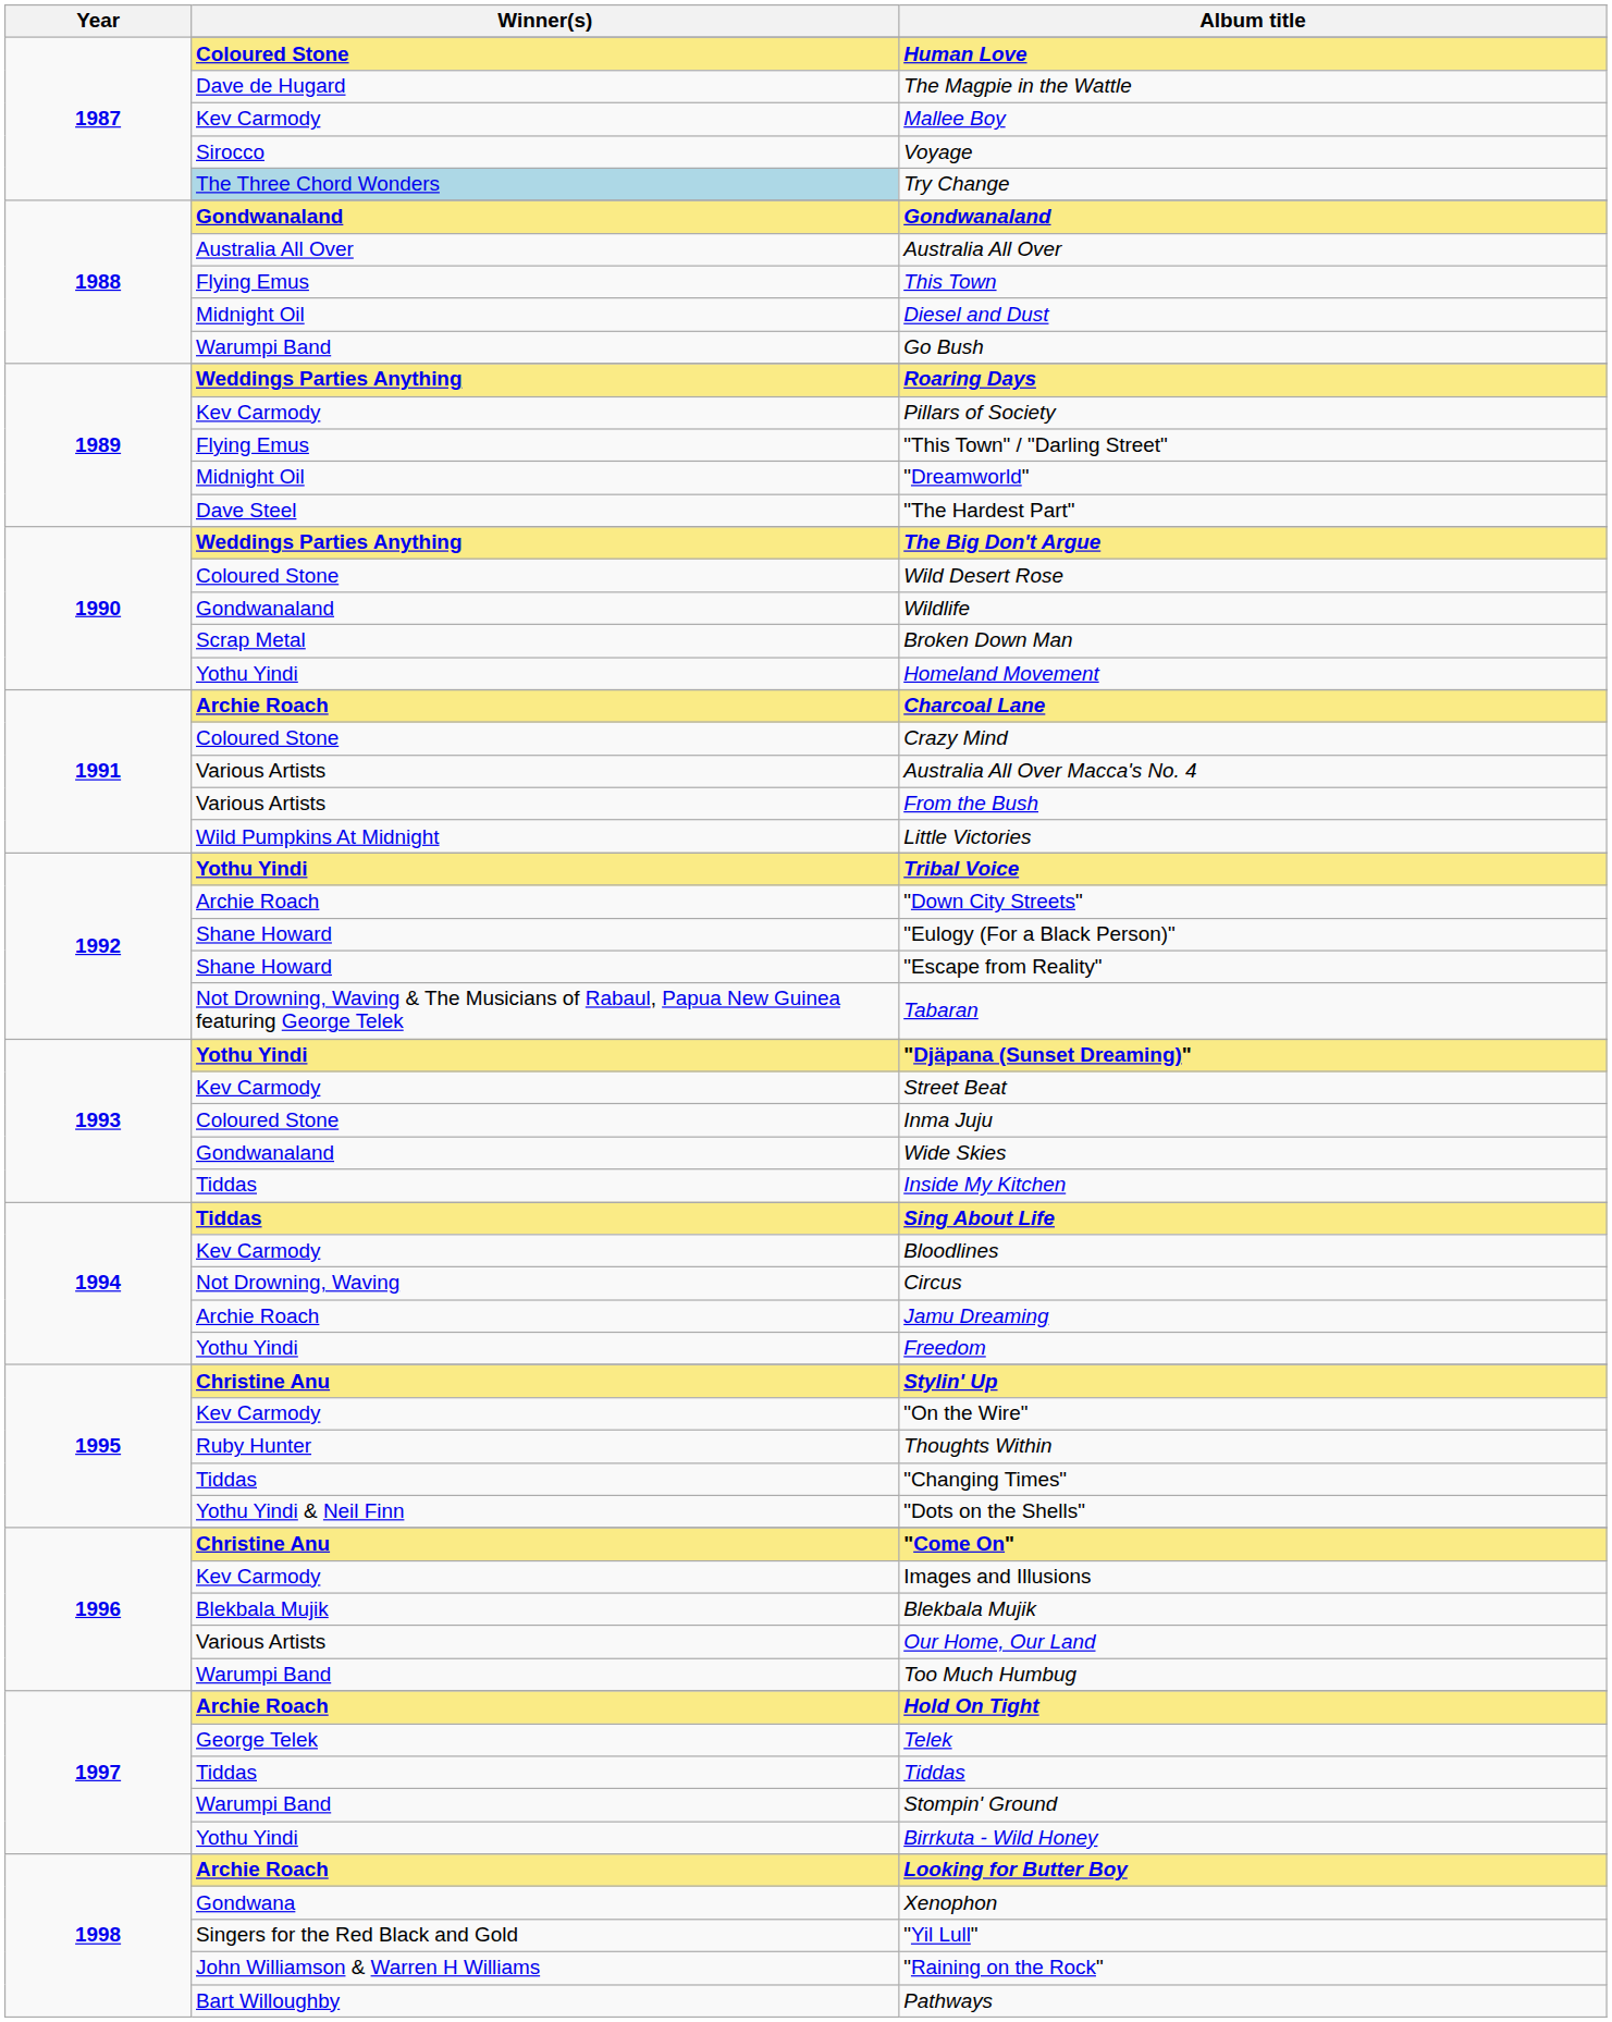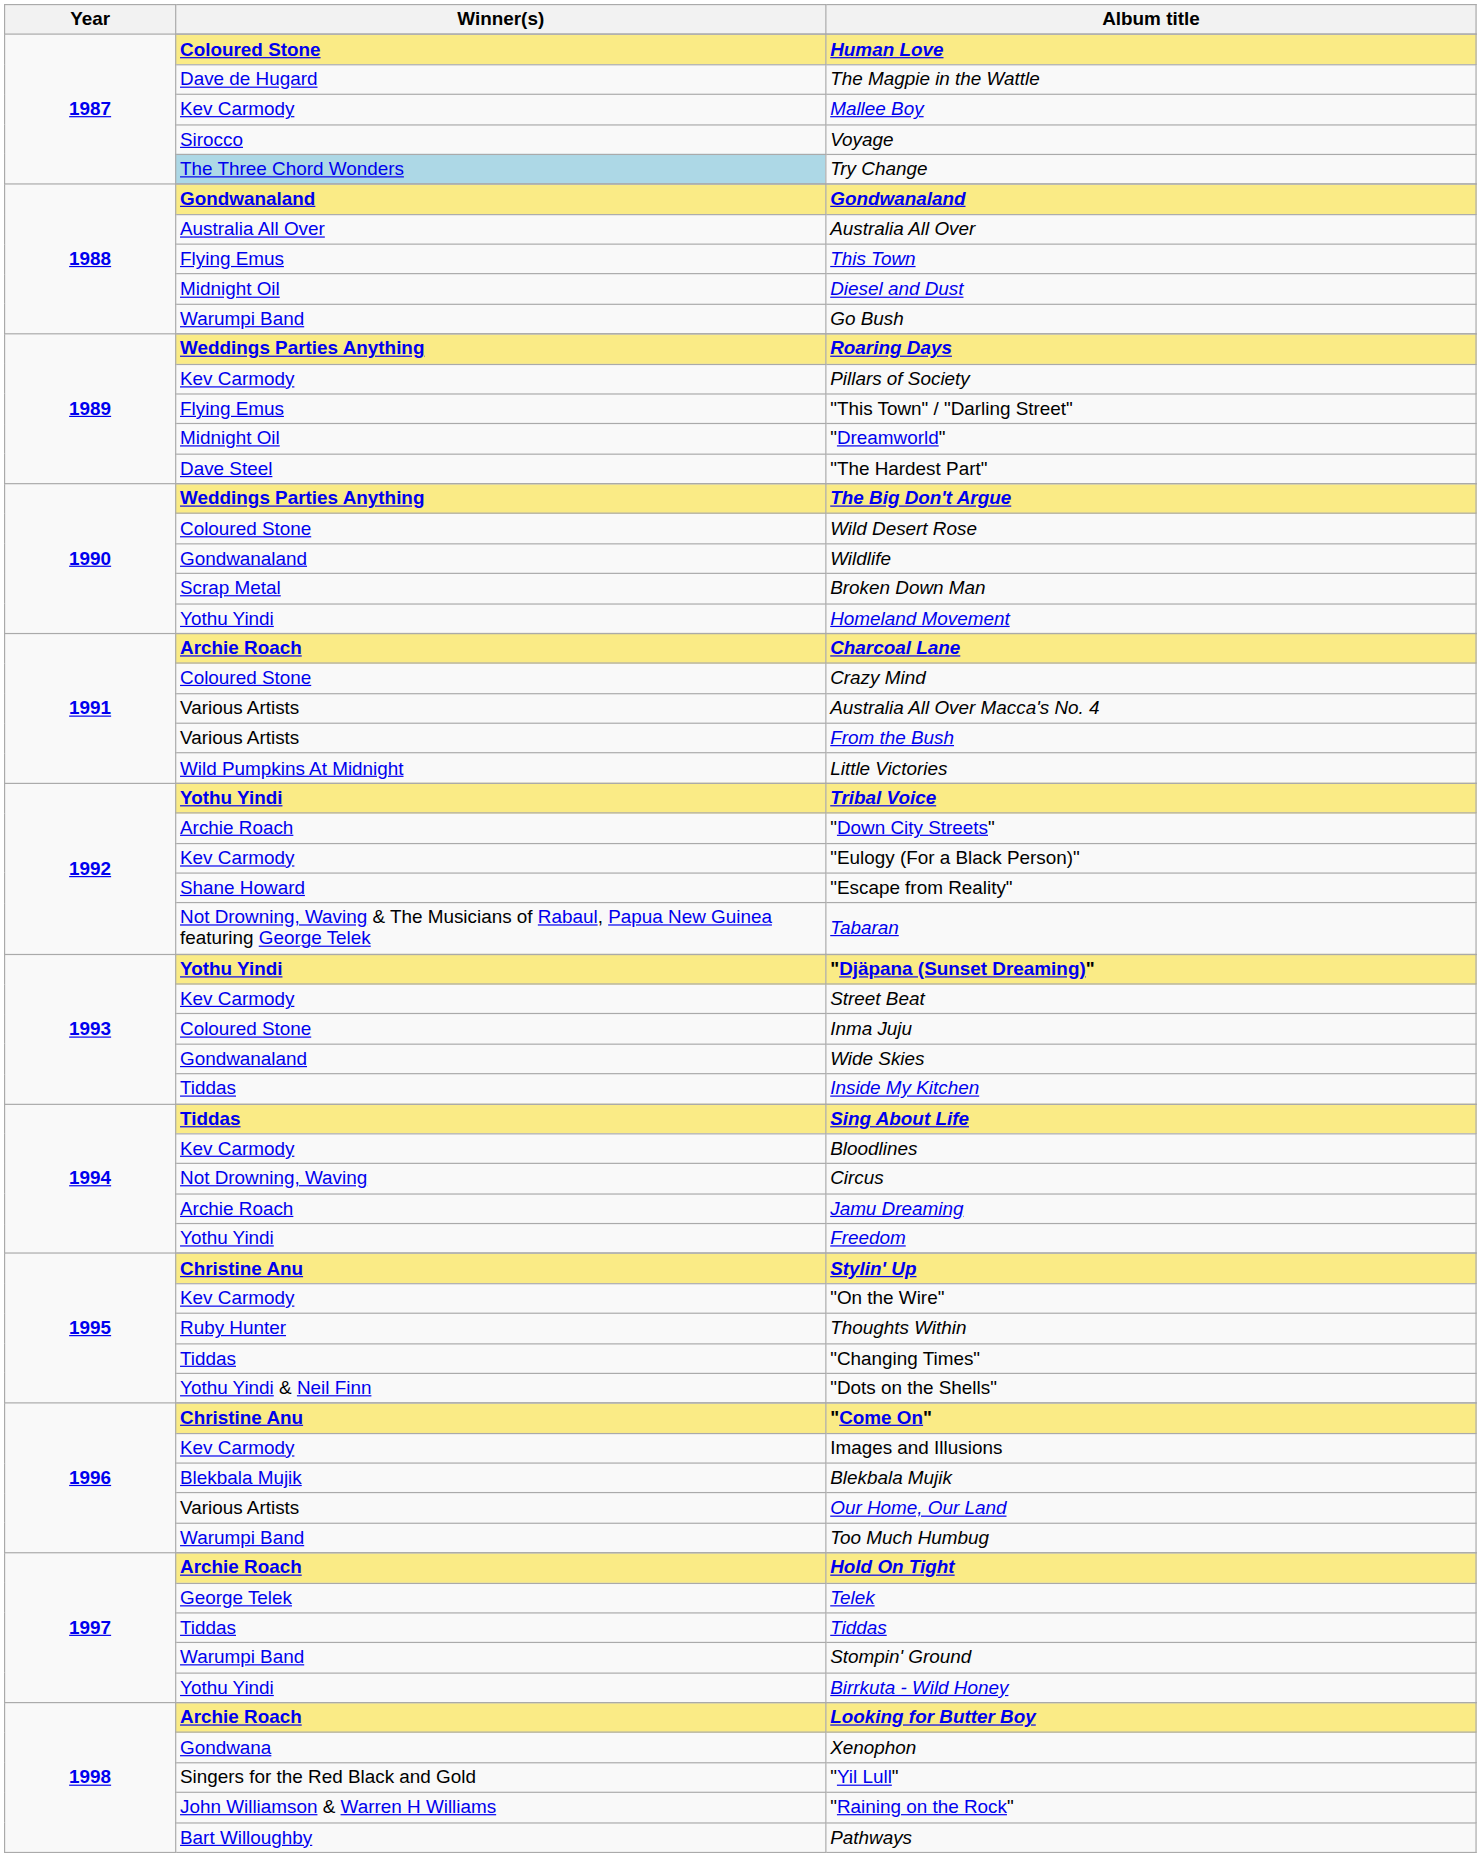"Eulogy (For a Black Person)" | Winner(s): Shane Howard -> Kev Carmody
